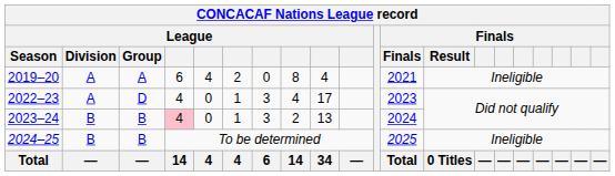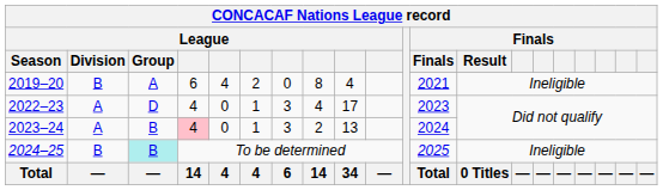2019–20 | League / Division: A -> B
2023–24 | League / Division: B -> A
2024–25 | League / Group: no background -> paleturquoise background
